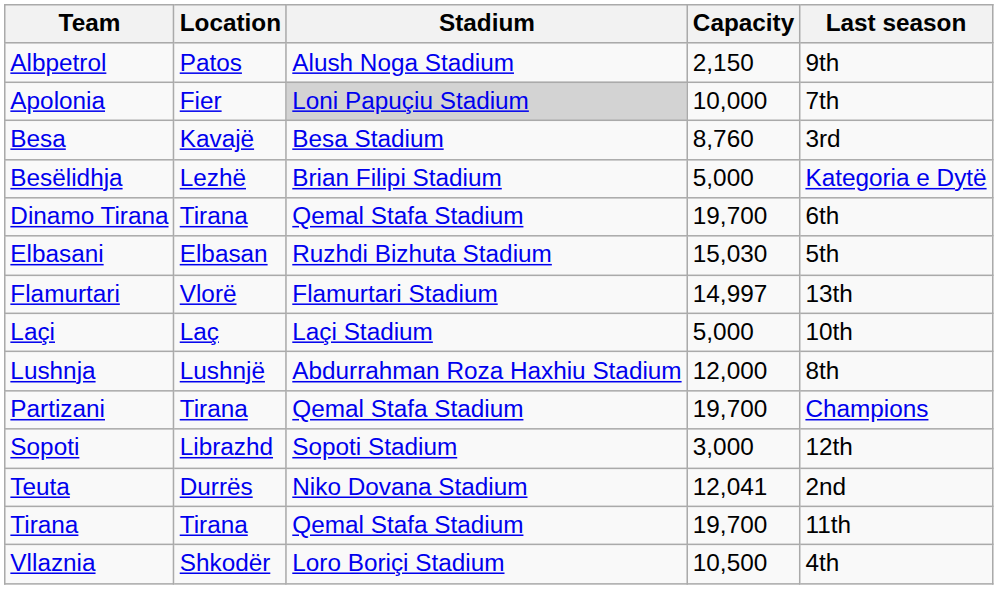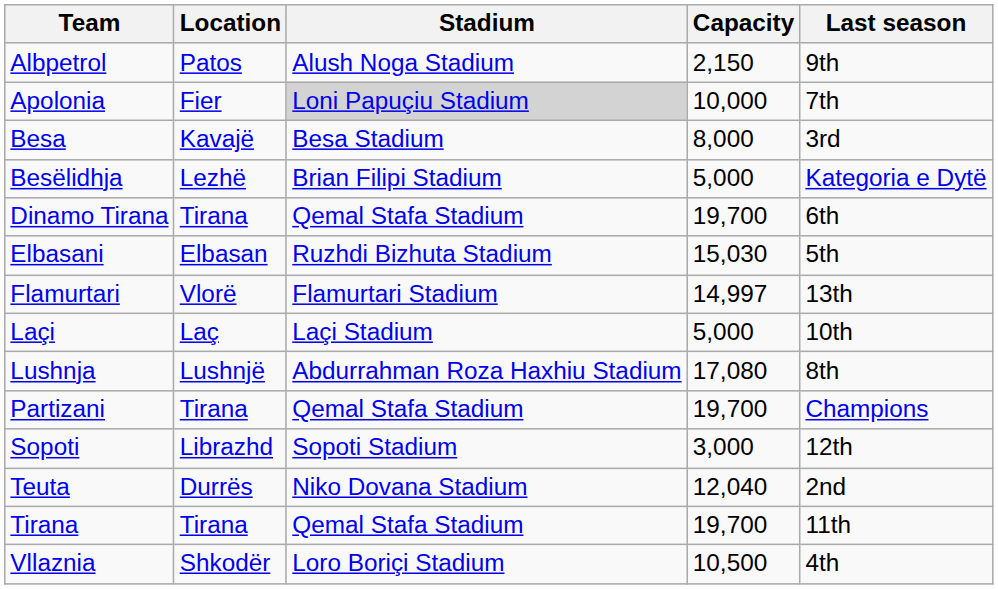Besa | Capacity: 8,760 -> 8,000
Lushnja | Capacity: 12,000 -> 17,080
Teuta | Capacity: 12,041 -> 12,040
